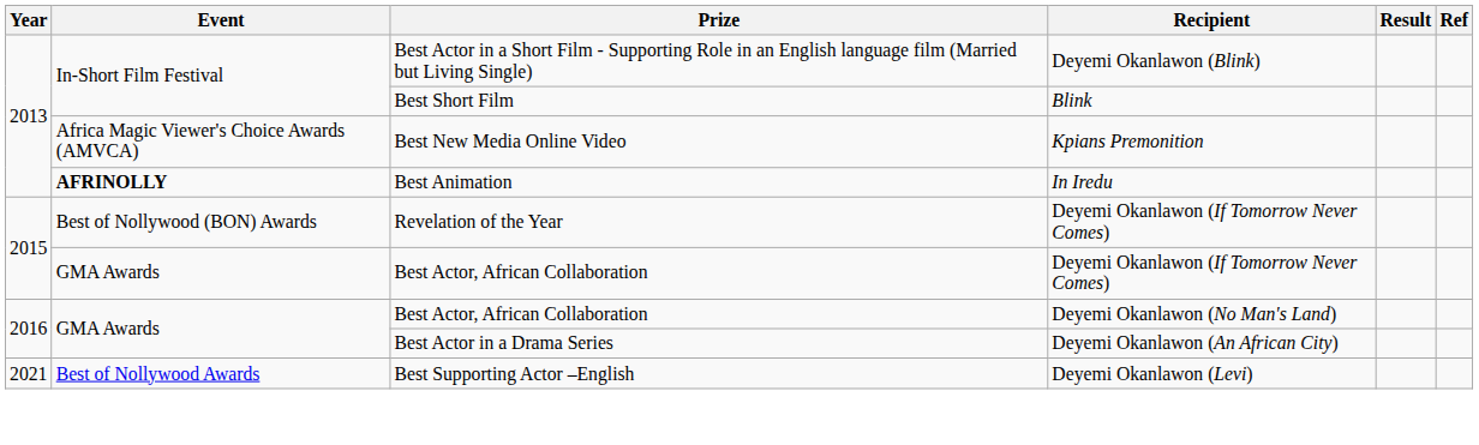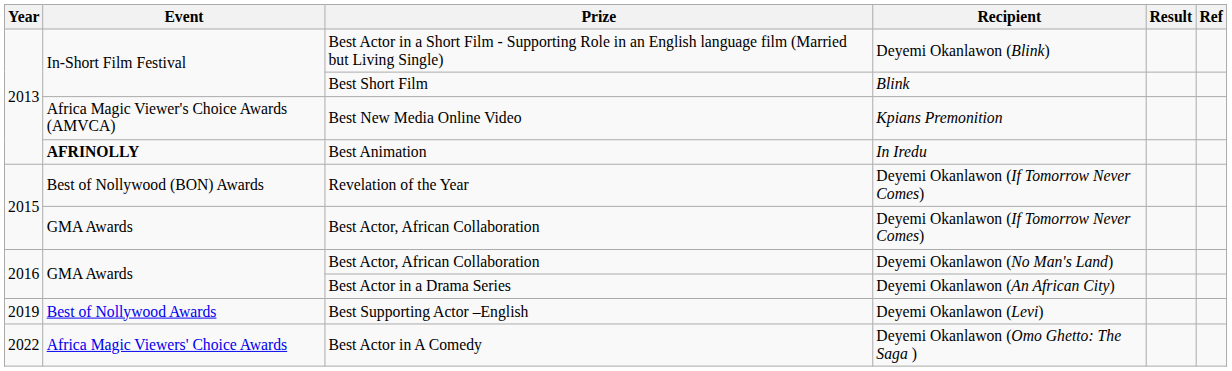Best Supporting Actor –English | Year: 2021 -> 2019
+ row: 2022 | Africa Magic Viewers' Choice Awards | Best Actor in A Comedy | Deyemi Okanlawon (Omo Ghetto: The Saga )
